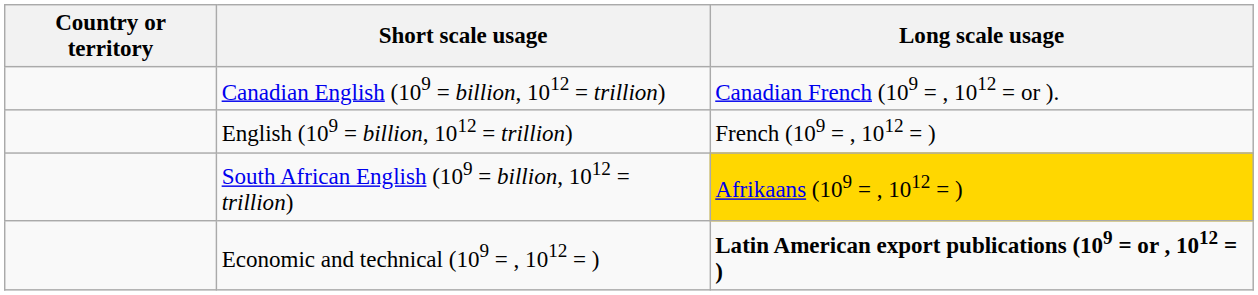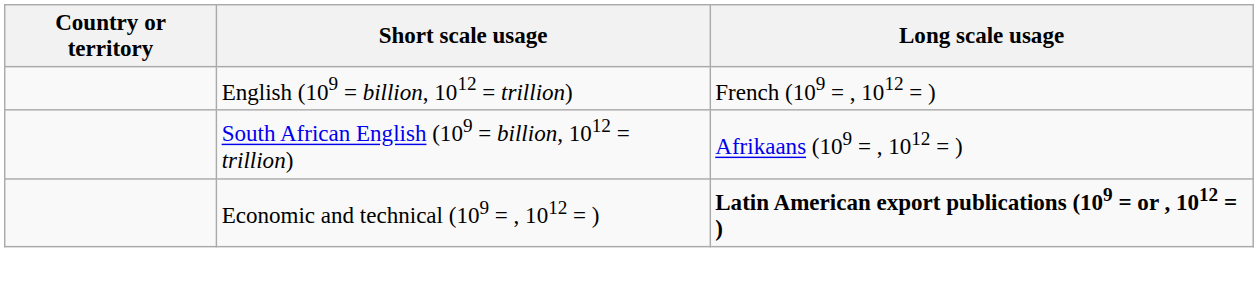- row: Canadian English (109 = billion, 1012 = trillion) | Canadian French (109 = , 1012 = or ).
South African English (109 = billion, 1012 = trillion) | Long scale usage: gold background -> no background
